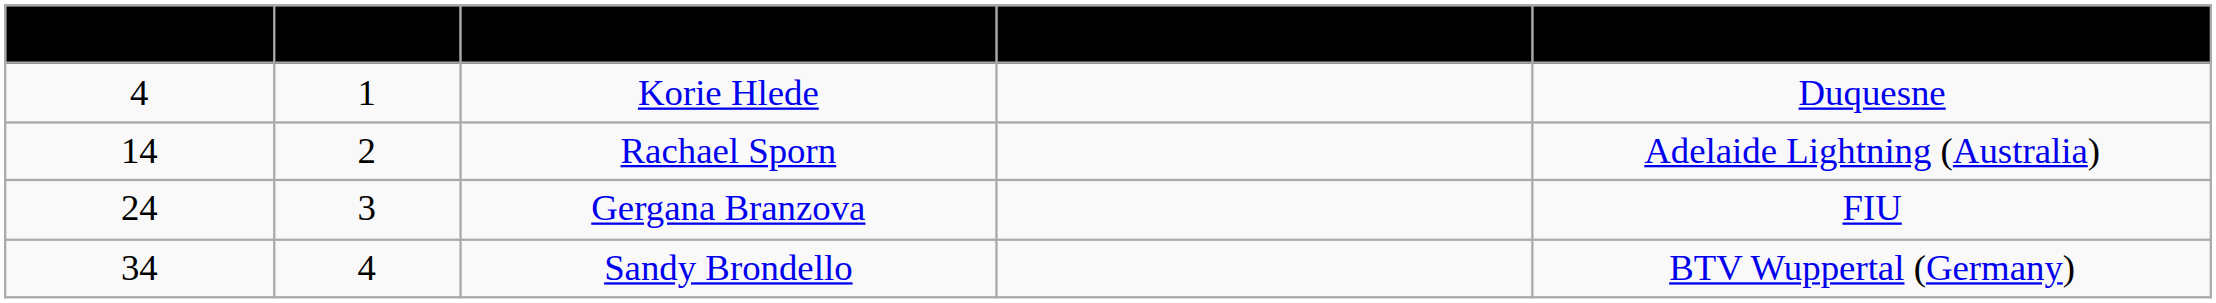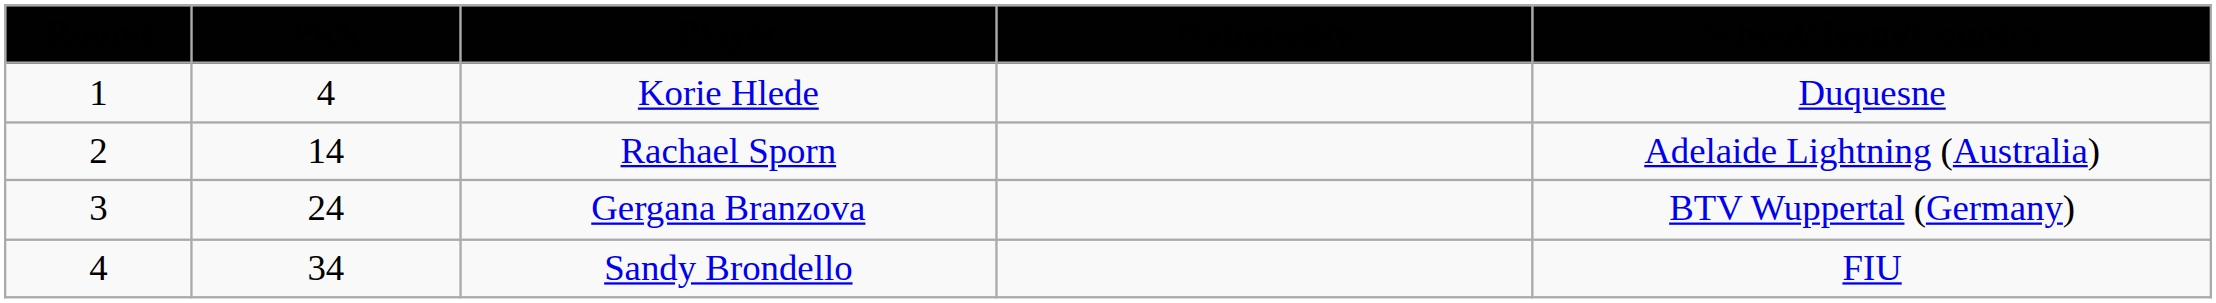columns swapped: Round <-> Pick
Gergana Branzova | School/Team/Country: FIU -> BTV Wuppertal (Germany)
Sandy Brondello | School/Team/Country: BTV Wuppertal (Germany) -> FIU
